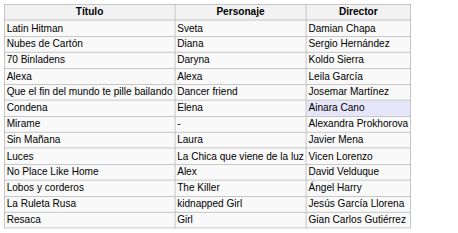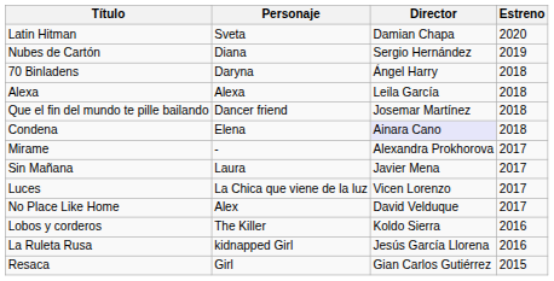+ column: Estreno | 2020 | 2019 | 2018 | 2018 | 2018 | 2018 | 2017 | 2017 | 2017 | 2017 | 2016 | 2016 | 2015
70 Binladens | Director: Koldo Sierra -> Ángel Harry
Lobos y corderos | Director: Ángel Harry -> Koldo Sierra
